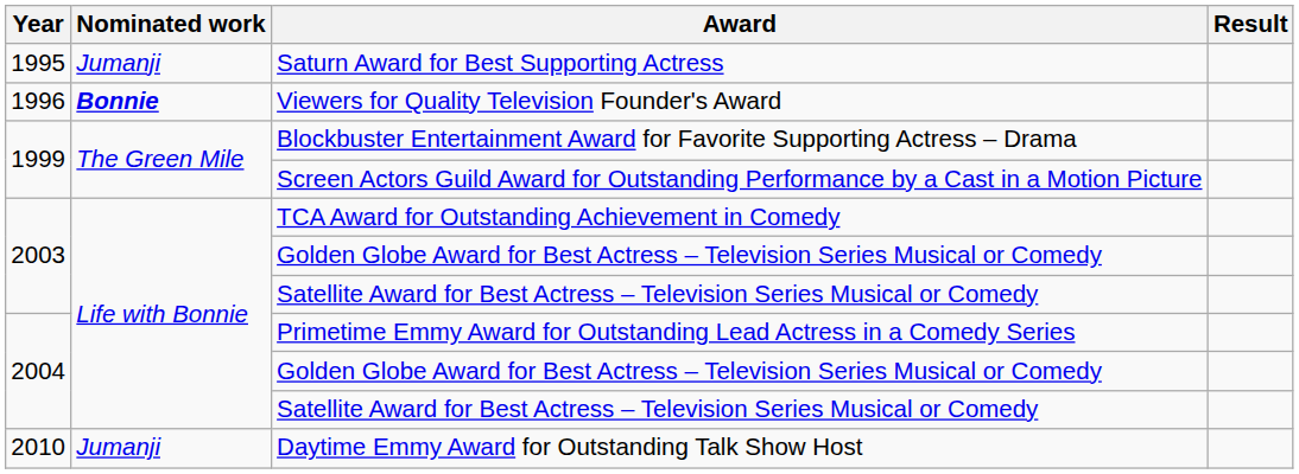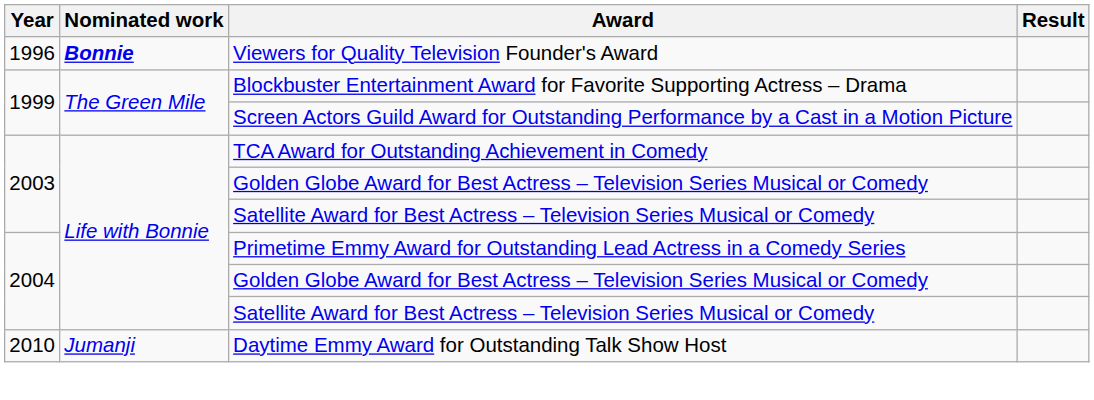- row: 1995 | Jumanji | Saturn Award for Best Supporting Actress
